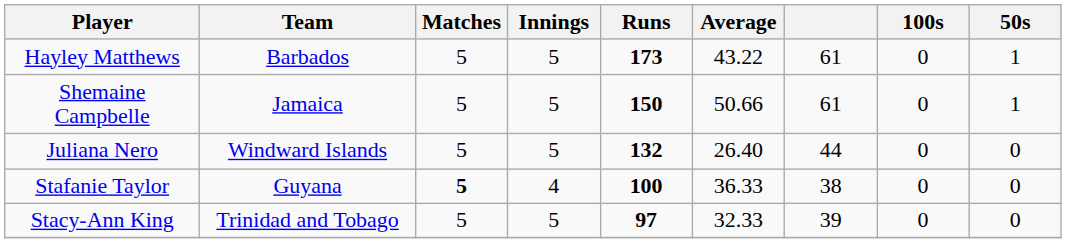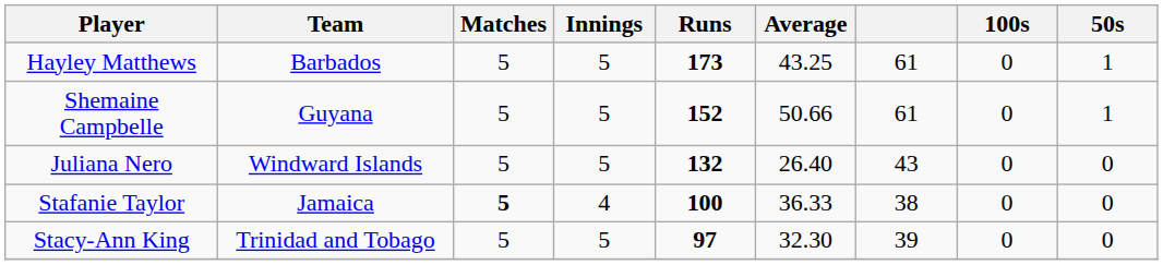Hayley Matthews | Average: 43.22 -> 43.25
Shemaine Campbelle | Team: Jamaica -> Guyana
Shemaine Campbelle | Runs: 150 -> 152
Juliana Nero | column 7: 44 -> 43
Stafanie Taylor | Team: Guyana -> Jamaica
Stacy-Ann King | Average: 32.33 -> 32.30
